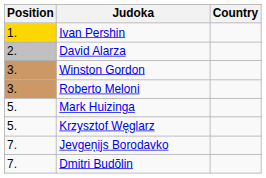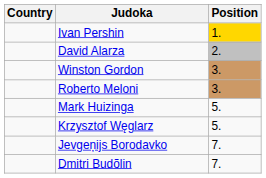columns swapped: Position <-> Country
